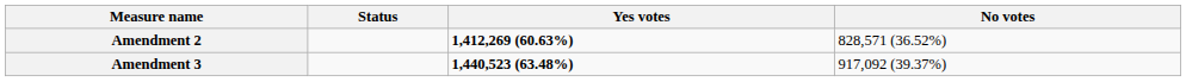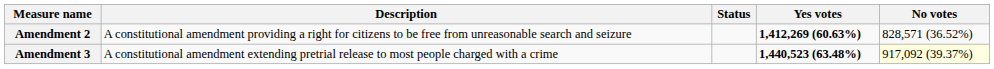+ column: Description | A constitutional amendment providing a right for citizens to be free from unreasonable search and seizure | A constitutional amendment extending pretrial release to most people charged with a crime
Amendment 3 | No votes: no background -> lightyellow background
